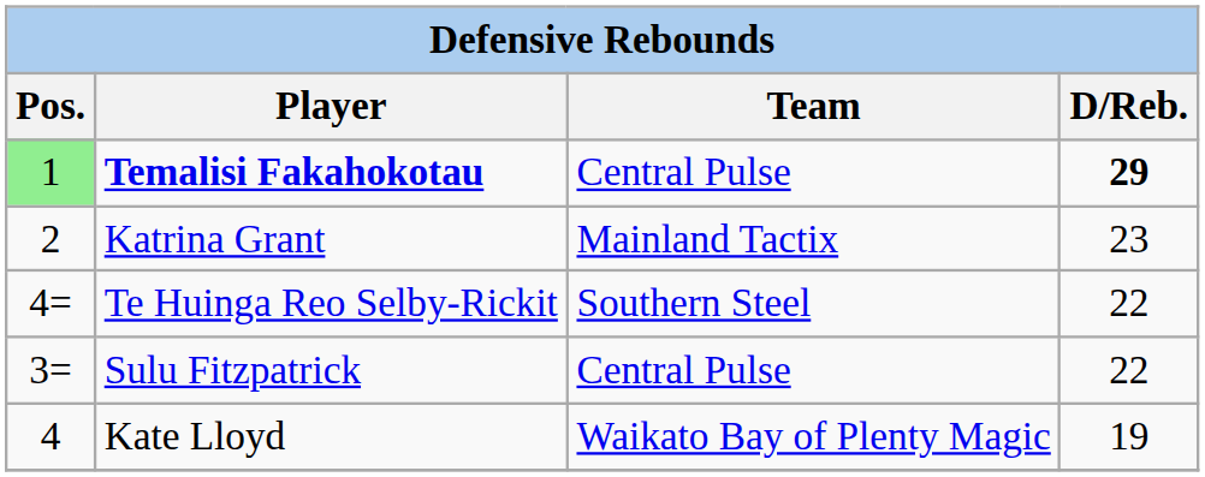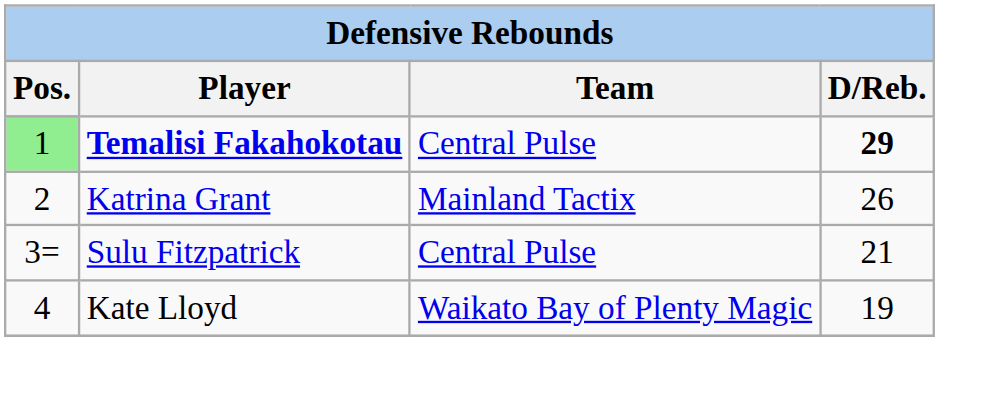Katrina Grant | D/Reb.: 23 -> 26
- row: 4= | Te Huinga Reo Selby-Rickit | Southern Steel | 22
Sulu Fitzpatrick | D/Reb.: 22 -> 21
